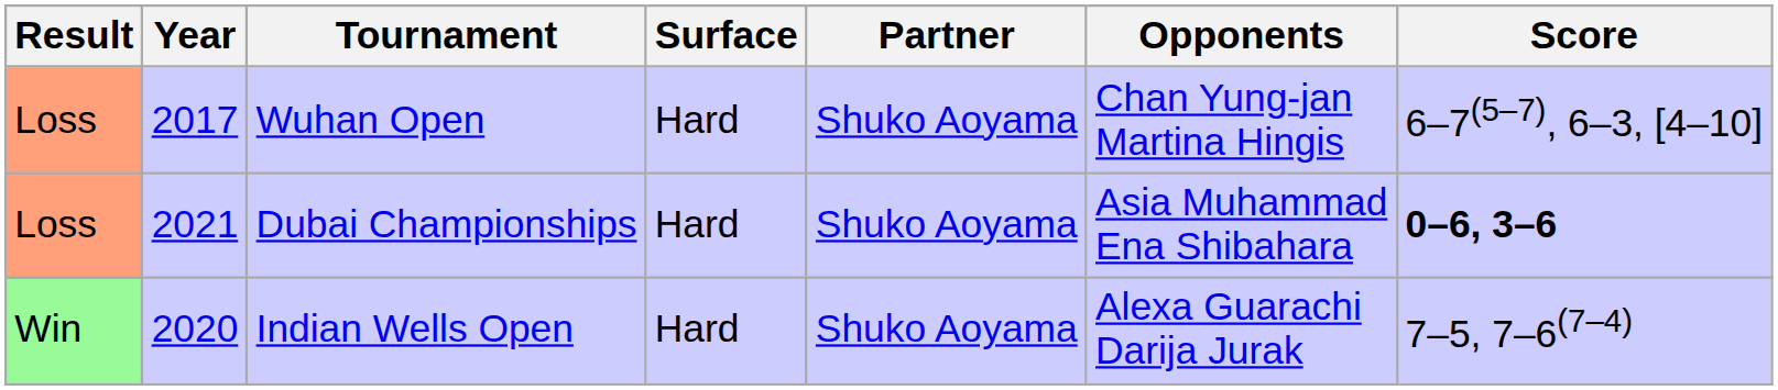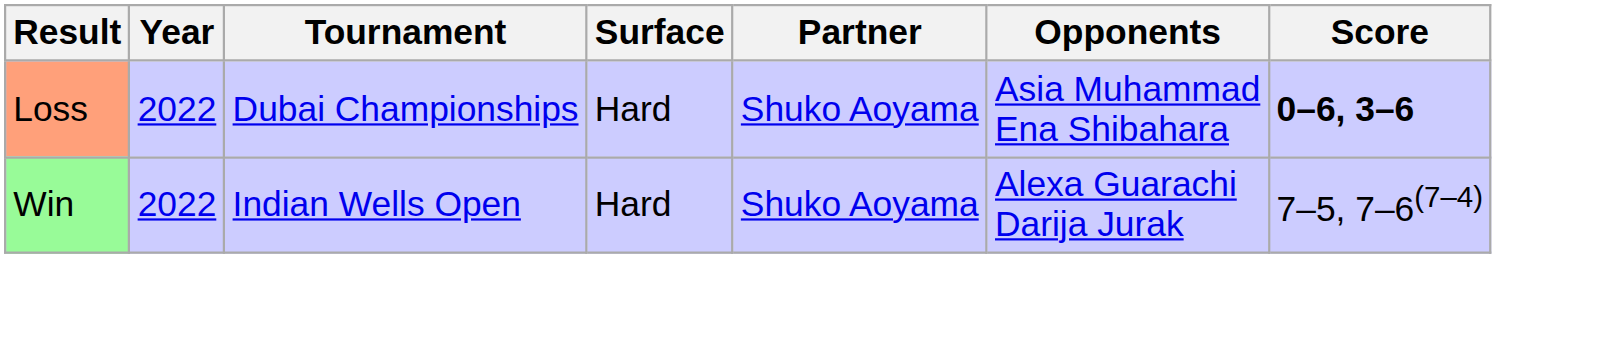- row: Loss | 2017 | Wuhan Open | Hard | Shuko Aoyama | Chan Yung-jan Martina Hingis | 6–7(5–7), 6–3, [4–10]
Dubai Championships | Year: 2021 -> 2022
Indian Wells Open | Year: 2020 -> 2022
